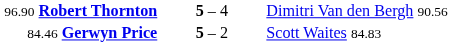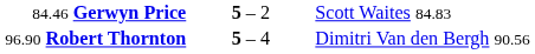rows swapped: 96.90 Robert Thornton <-> 84.46 Gerwyn Price
